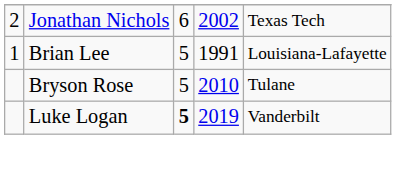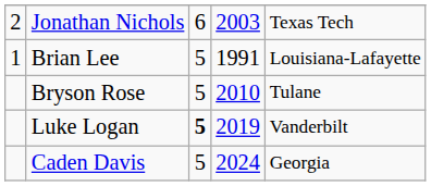Jonathan Nichols | column 4: 2002 -> 2003
+ row: Caden Davis | 5 | 2024 | Georgia
